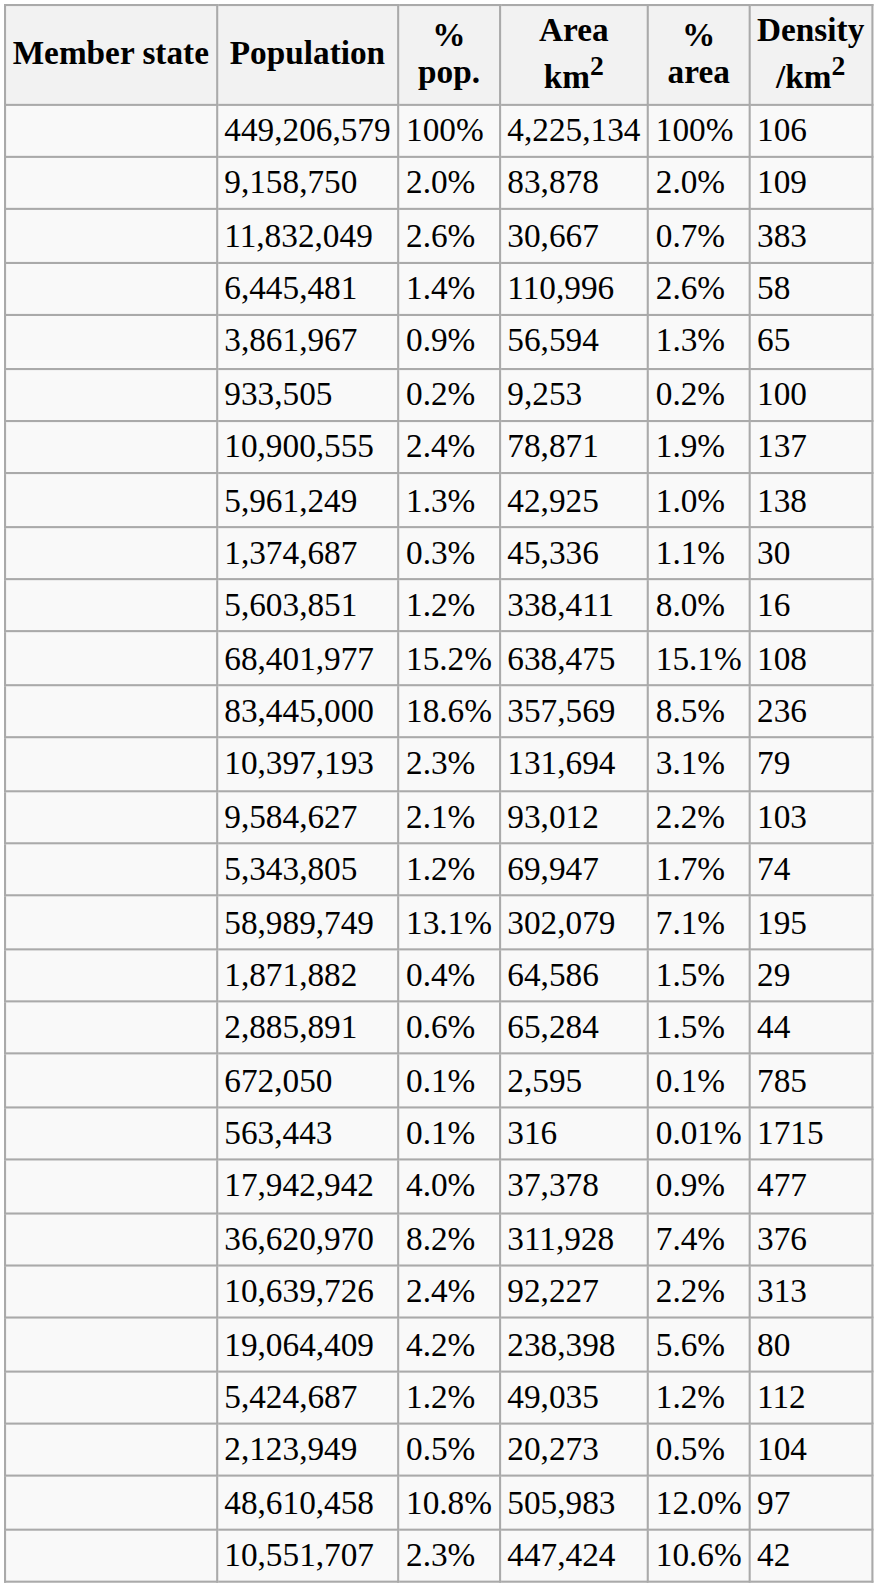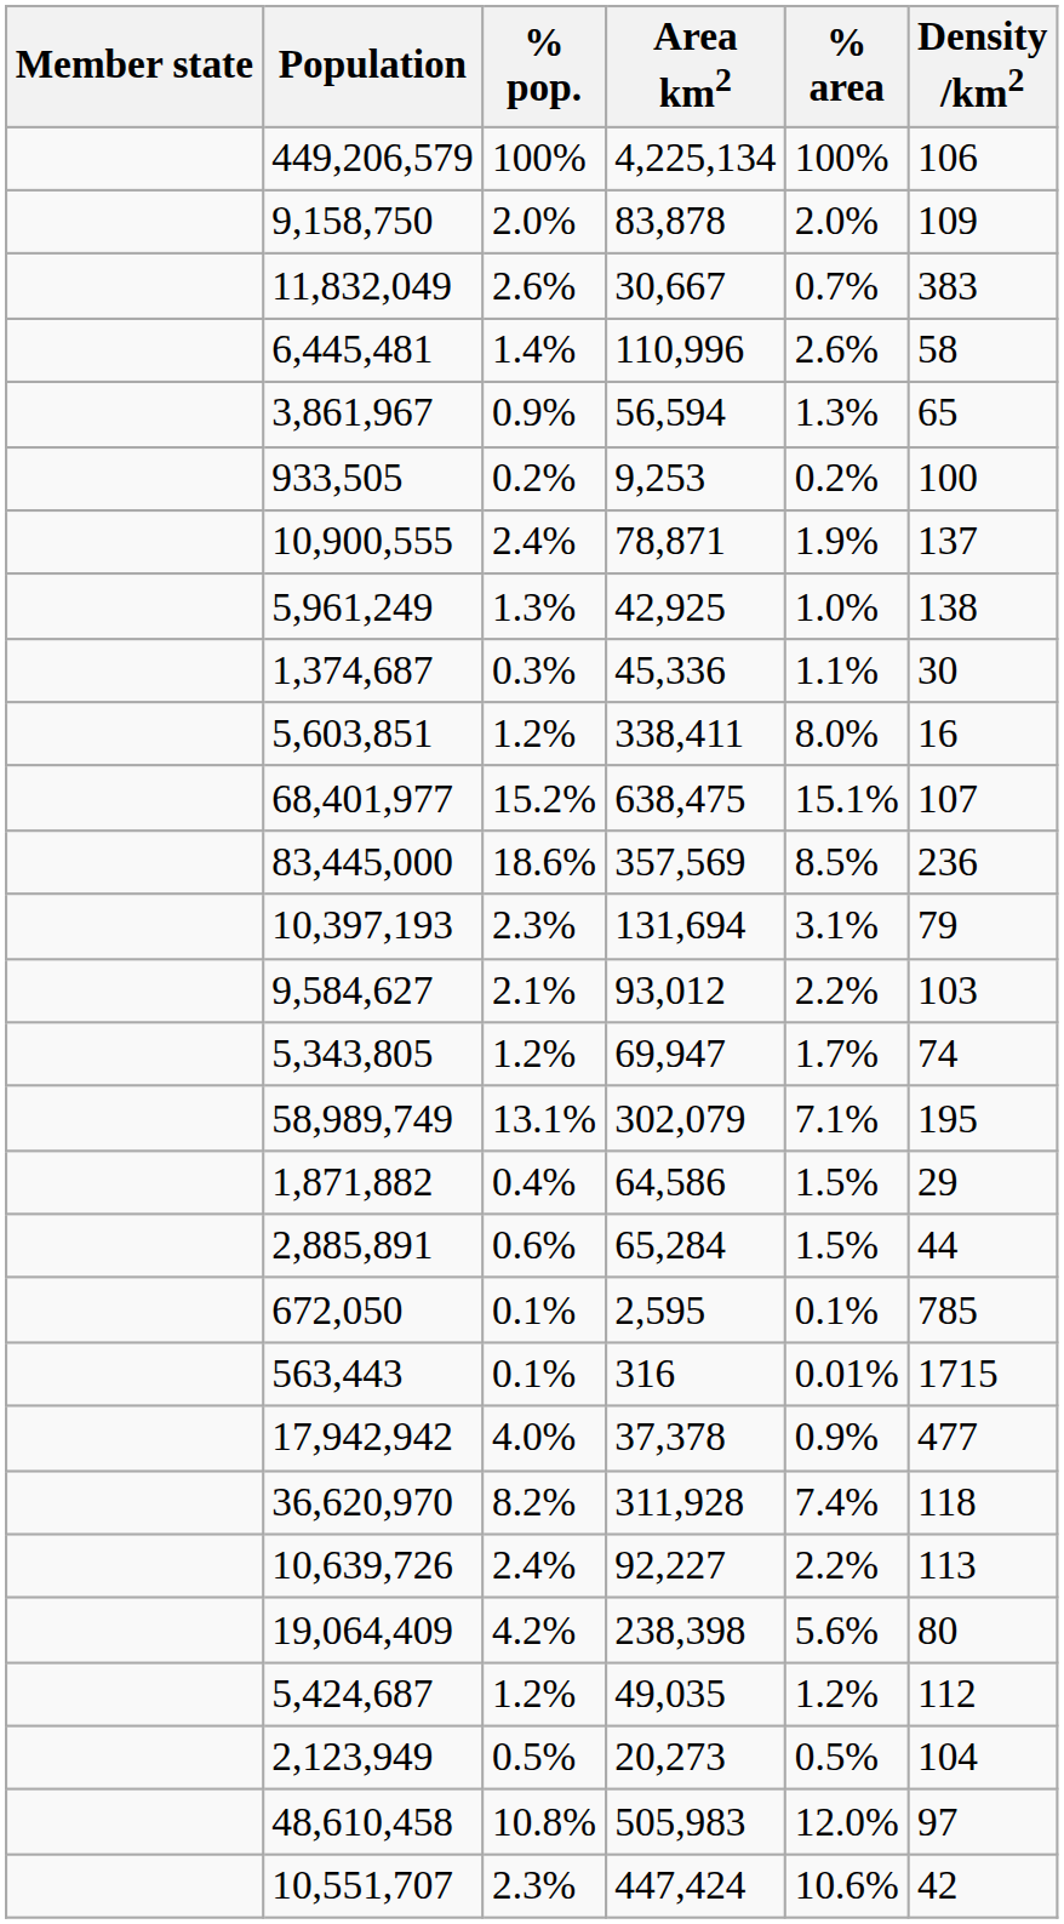68,401,977 | Density /km2: 108 -> 107
36,620,970 | Density /km2: 376 -> 118
10,639,726 | Density /km2: 313 -> 113
